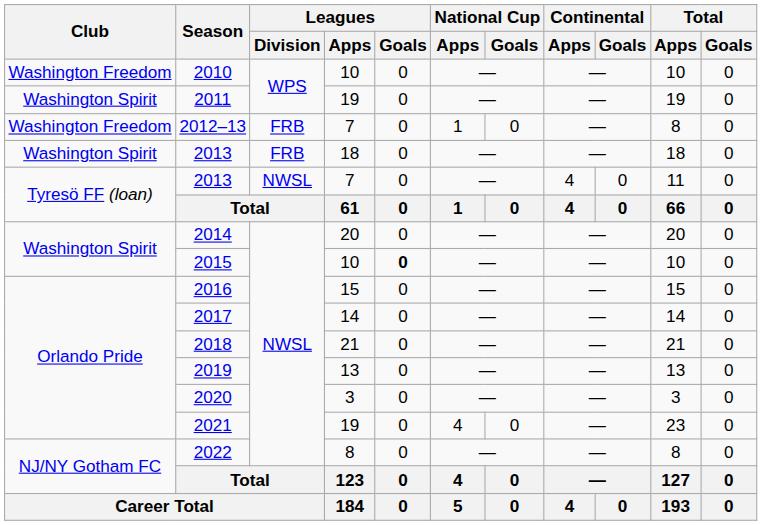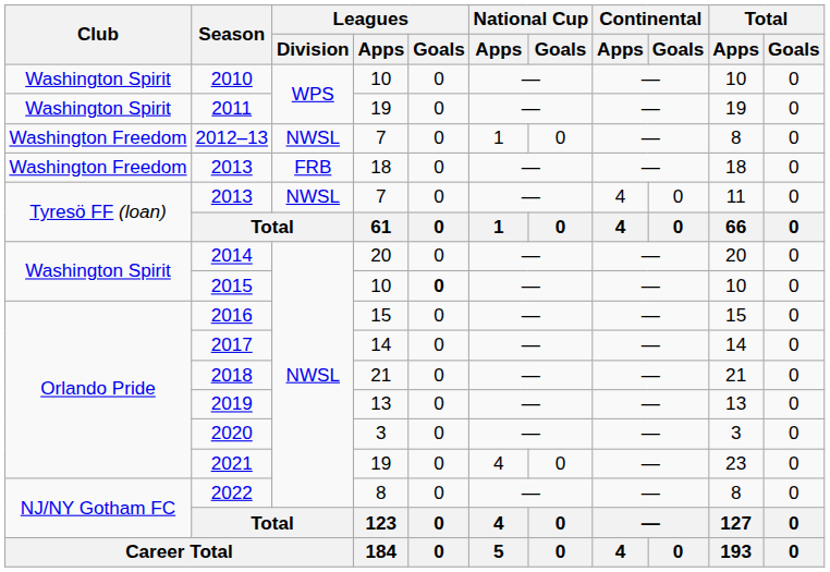2010 | Club: Washington Freedom -> Washington Spirit
2012–13 | Leagues / Division: FRB -> NWSL
2013 / 18 | Club: Washington Spirit -> Washington Freedom
